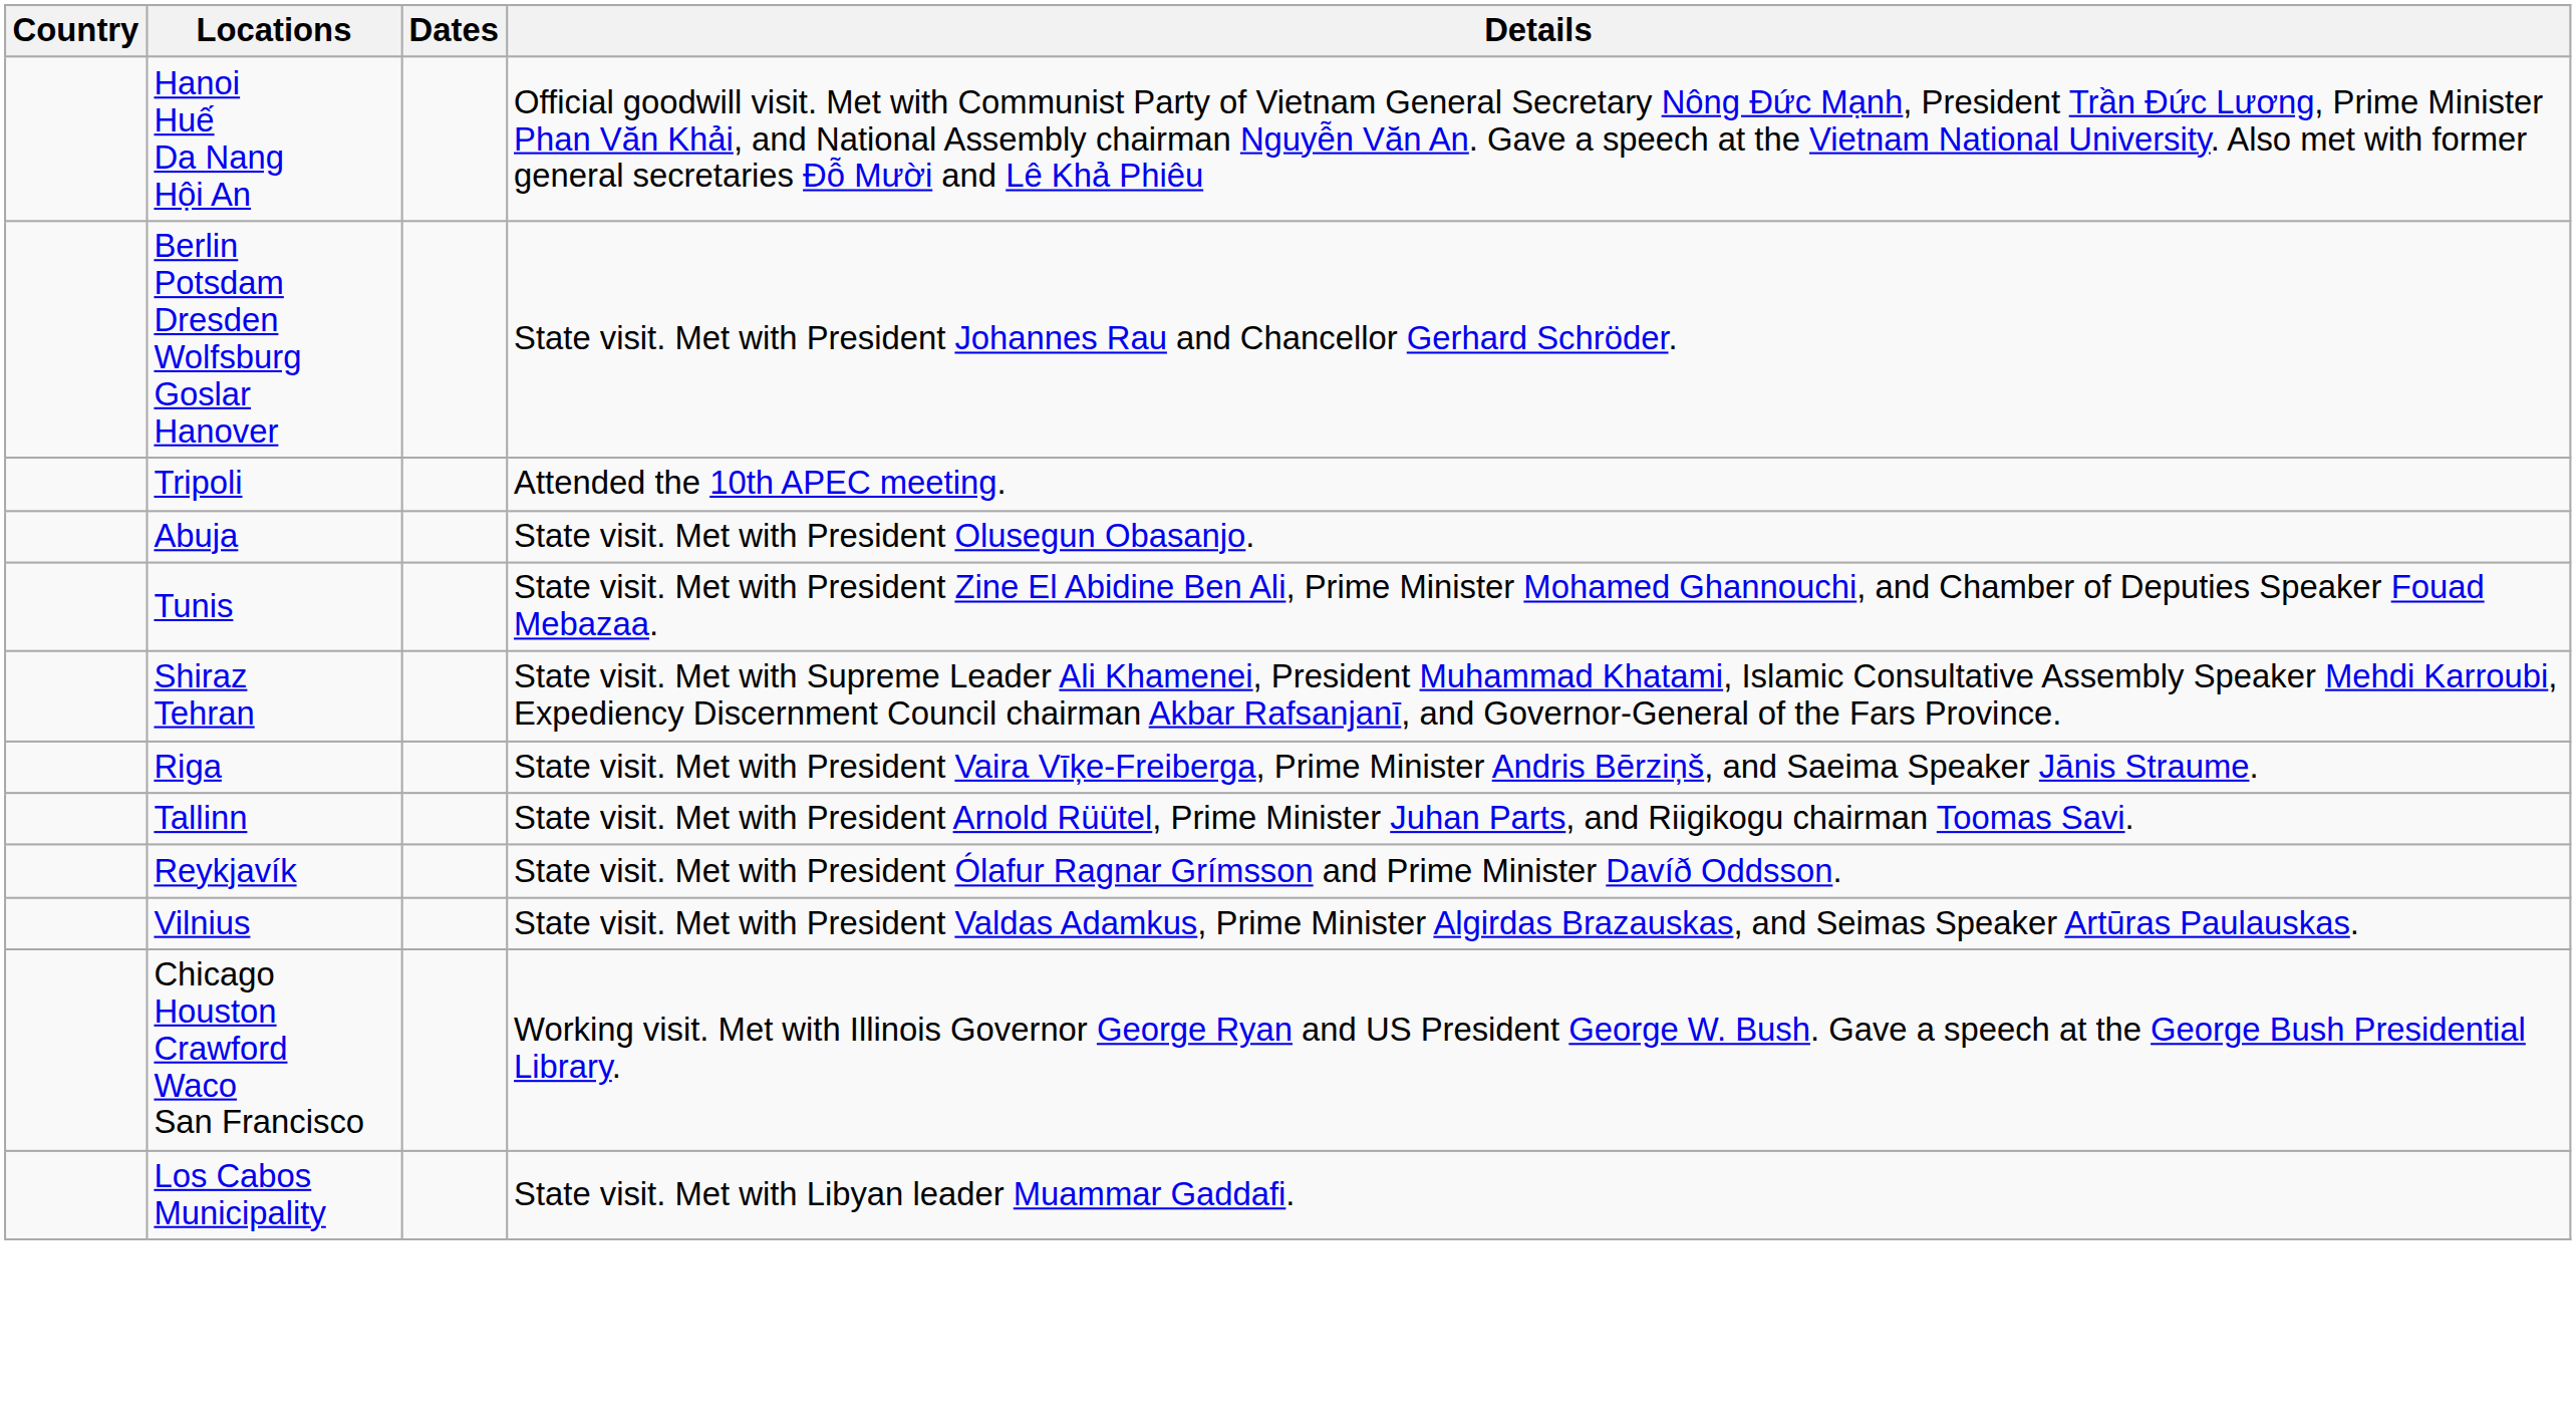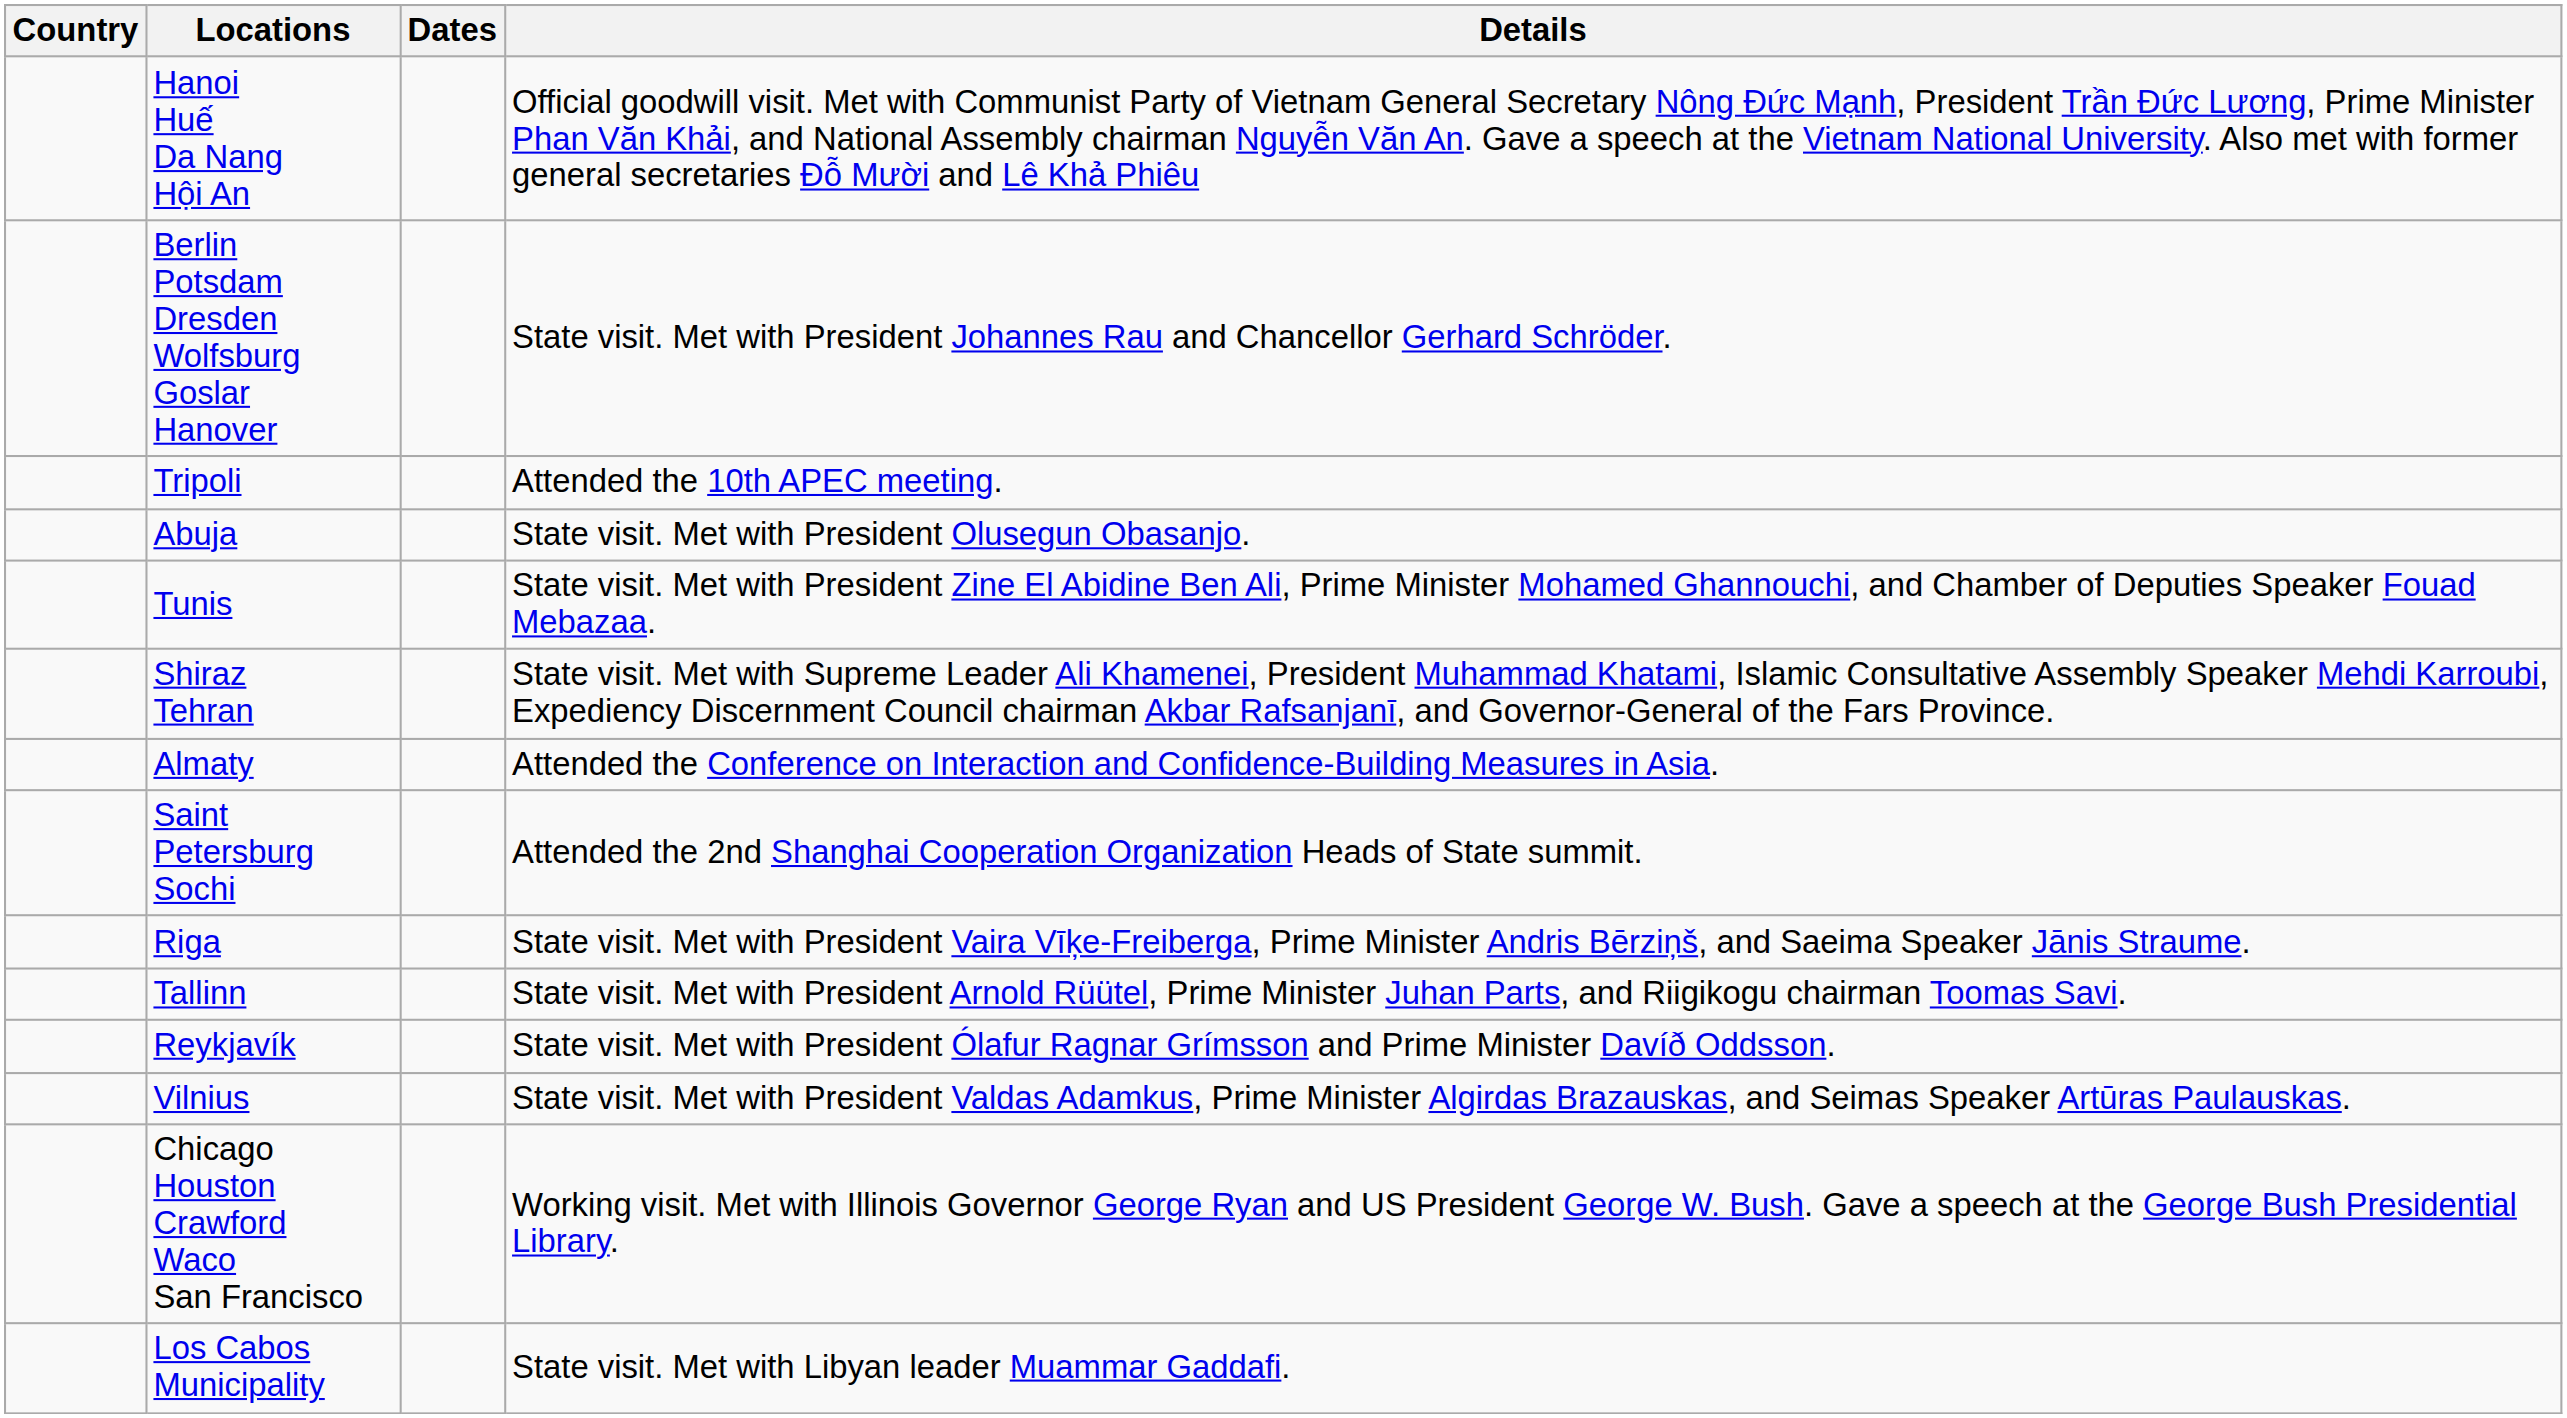+ row: Almaty | Attended the Conference on Interaction and Confidence-Building Measures in Asia.
+ row: Saint Petersburg Sochi | Attended the 2nd Shanghai Cooperation Organization Heads of State summit.
